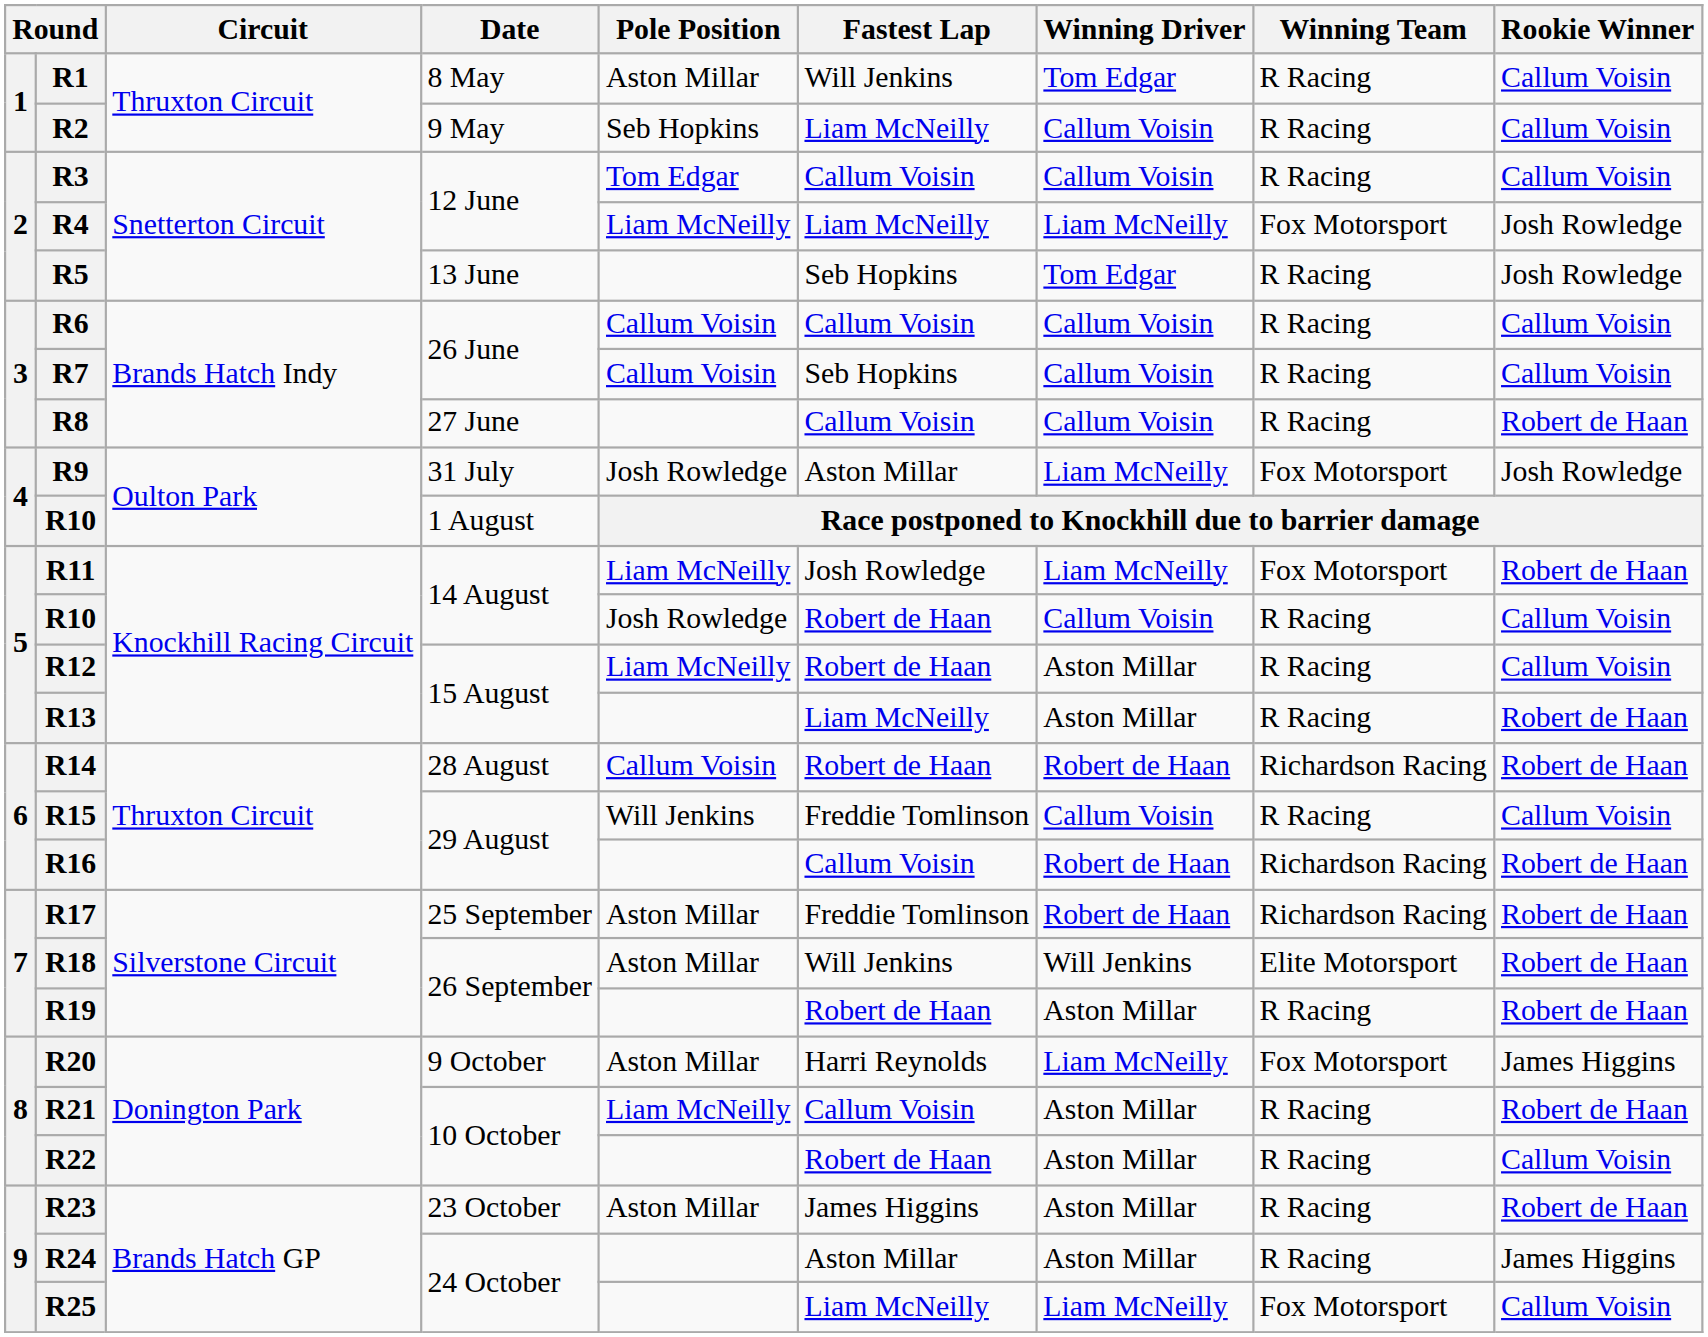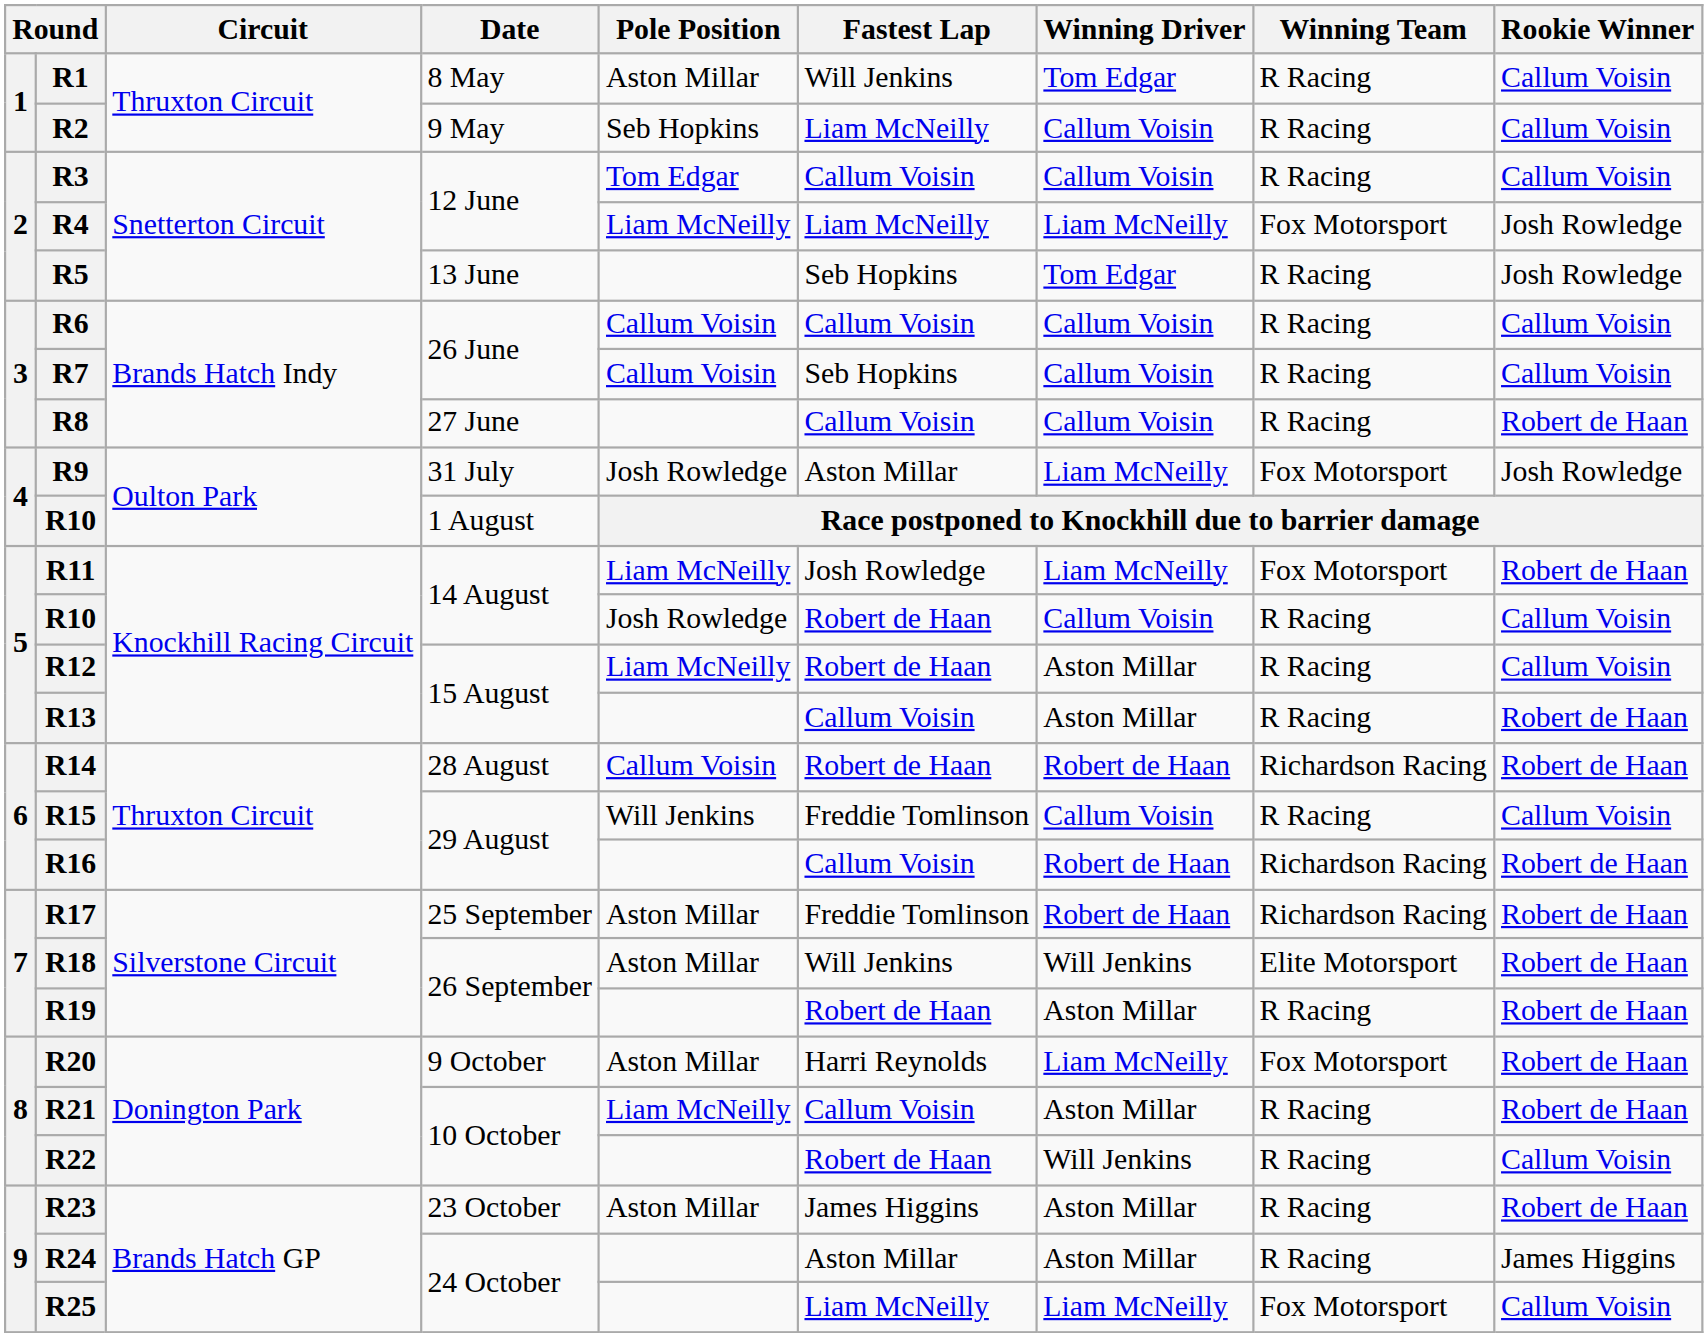R13 | Fastest Lap: Liam McNeilly -> Callum Voisin
R20 | Rookie Winner: James Higgins -> Robert de Haan
R22 | Winning Driver: Aston Millar -> Will Jenkins
